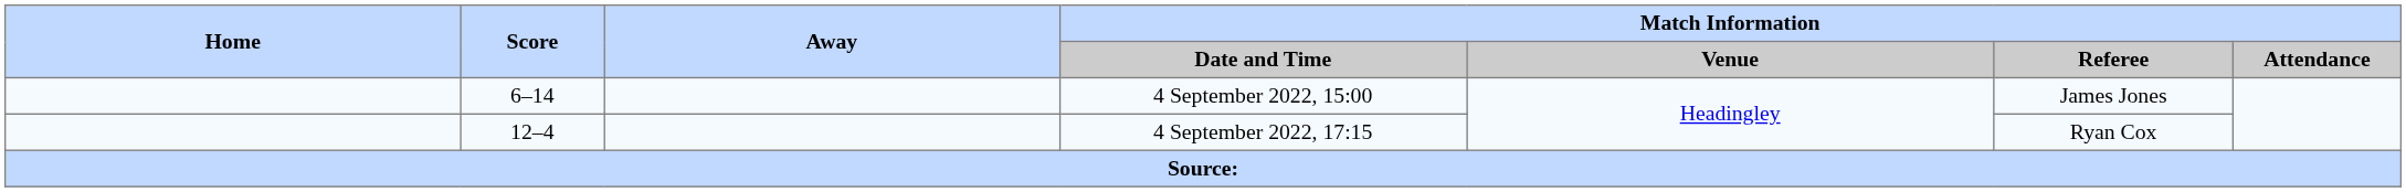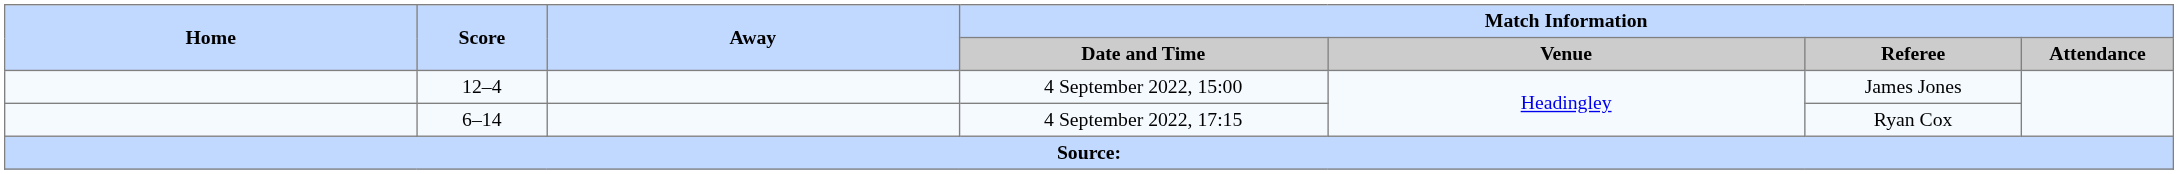4 September 2022, 15:00 | Score: 6–14 -> 12–4
4 September 2022, 17:15 | Score: 12–4 -> 6–14
